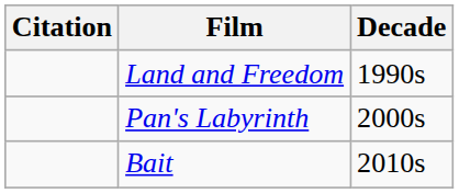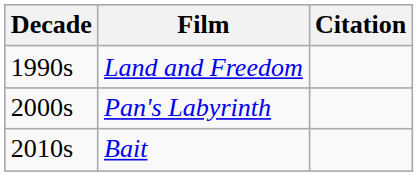columns swapped: Decade <-> Citation
